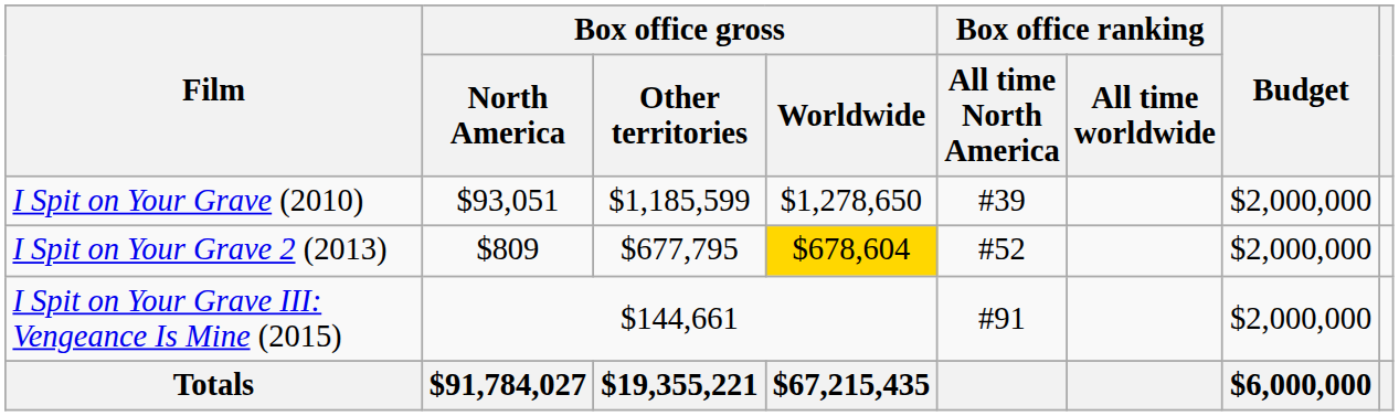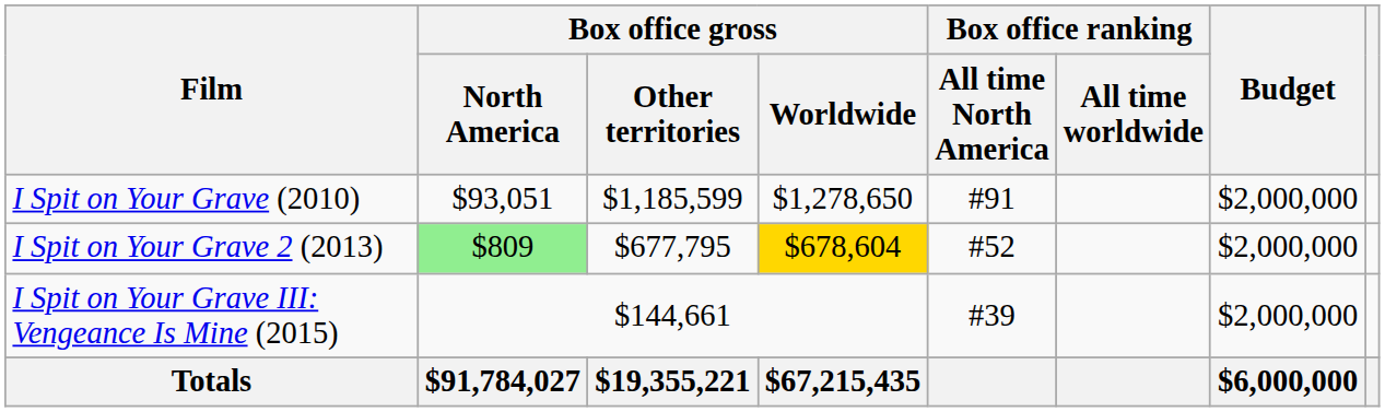I Spit on Your Grave (2010) | Box office ranking / All time North America: #39 -> #91
I Spit on Your Grave 2 (2013) | Box office gross / North America: no background -> lightgreen background
I Spit on Your Grave III: Vengeance Is Mine (2015) | Box office ranking / All time North America: #91 -> #39
